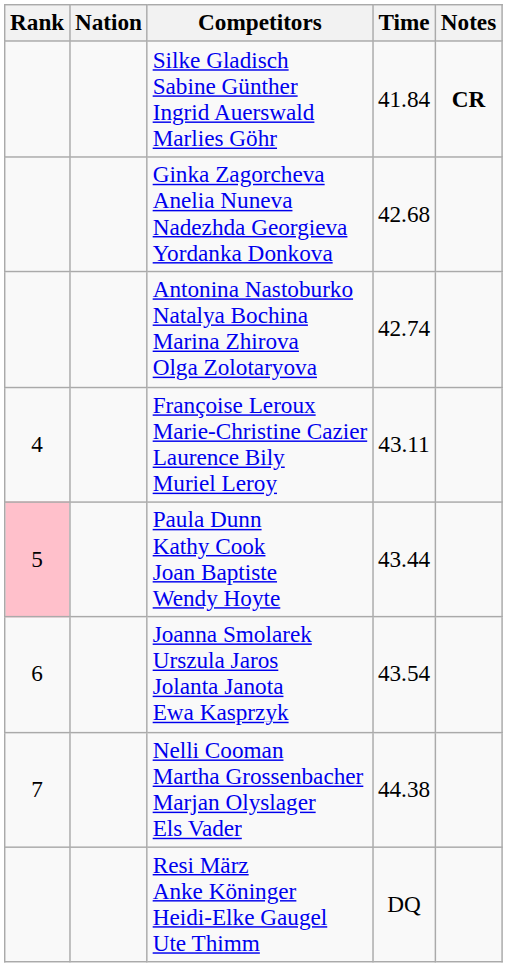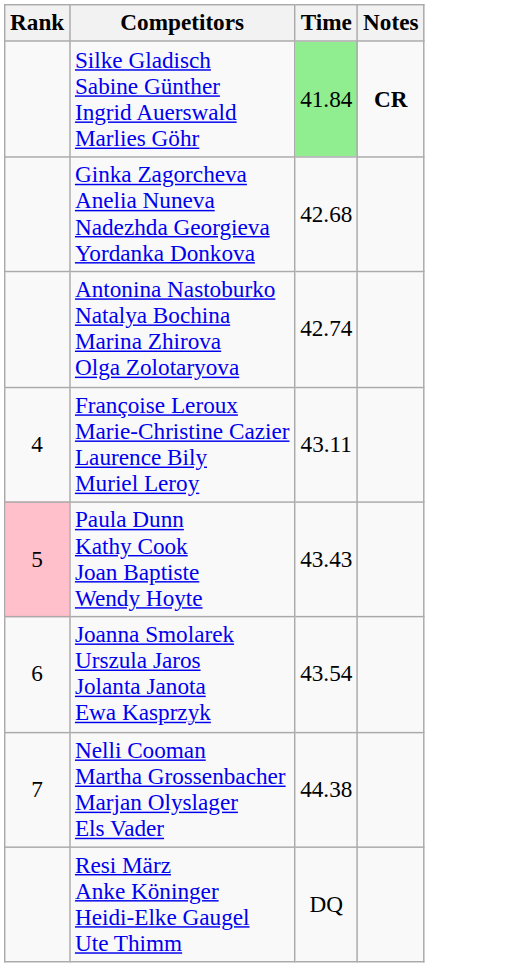- column: Nation
Silke Gladisch Sabine Günther Ingrid Auerswald Marlies Göhr | Time: no background -> lightgreen background
Paula Dunn Kathy Cook Joan Baptiste Wendy Hoyte | Time: 43.44 -> 43.43
